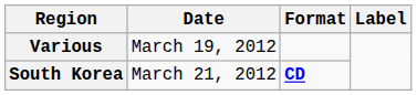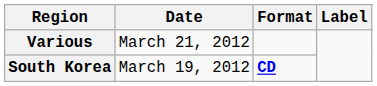Various | Date: March 19, 2012 -> March 21, 2012
South Korea | Date: March 21, 2012 -> March 19, 2012
